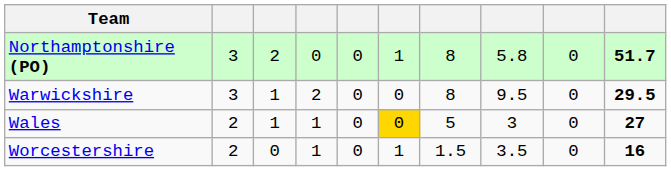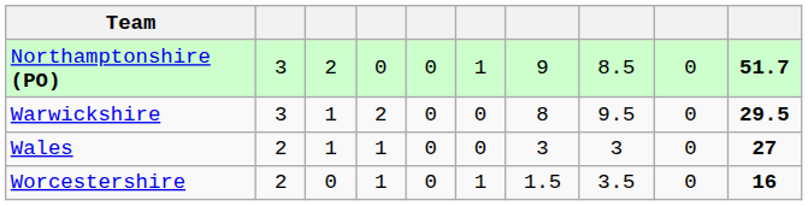Northamptonshire (PO) | column 7: 8 -> 9
Northamptonshire (PO) | column 8: 5.8 -> 8.5
Wales | column 6: gold background -> no background
Wales | column 7: 5 -> 3
